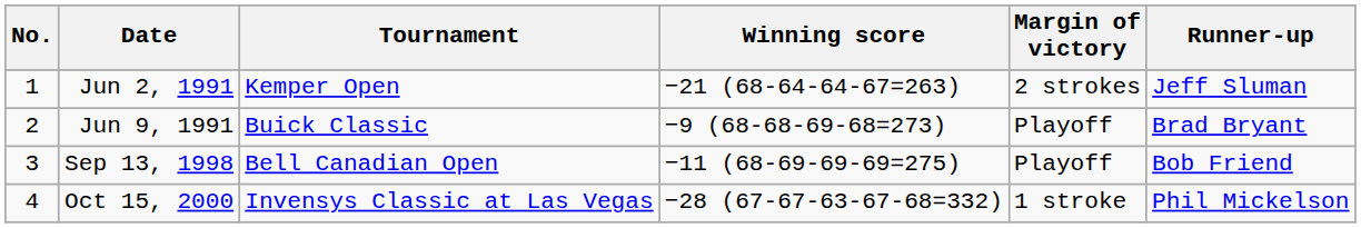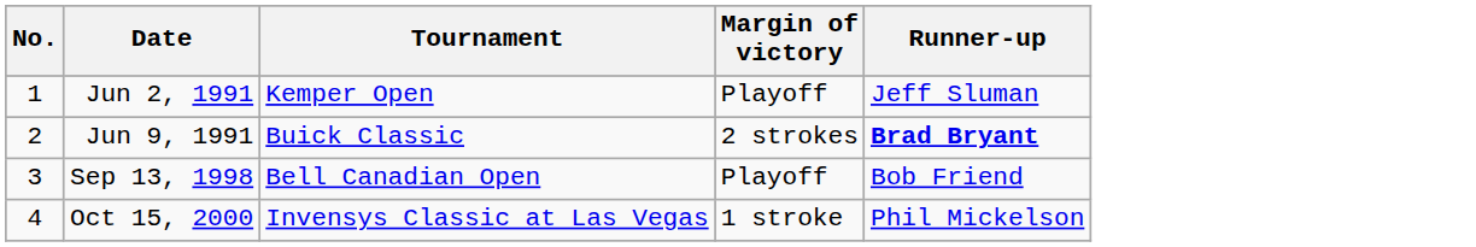- column: Winning score | −21 (68-64-64-67=263) | −9 (68-68-69-68=273) | −11 (68-69-69-69=275) | −28 (67-67-63-67-68=332)
Jun 2, 1991 | Margin of victory: 2 strokes -> Playoff
Jun 9, 1991 | Margin of victory: Playoff -> 2 strokes
Jun 9, 1991 | Runner-up: normal -> bold
